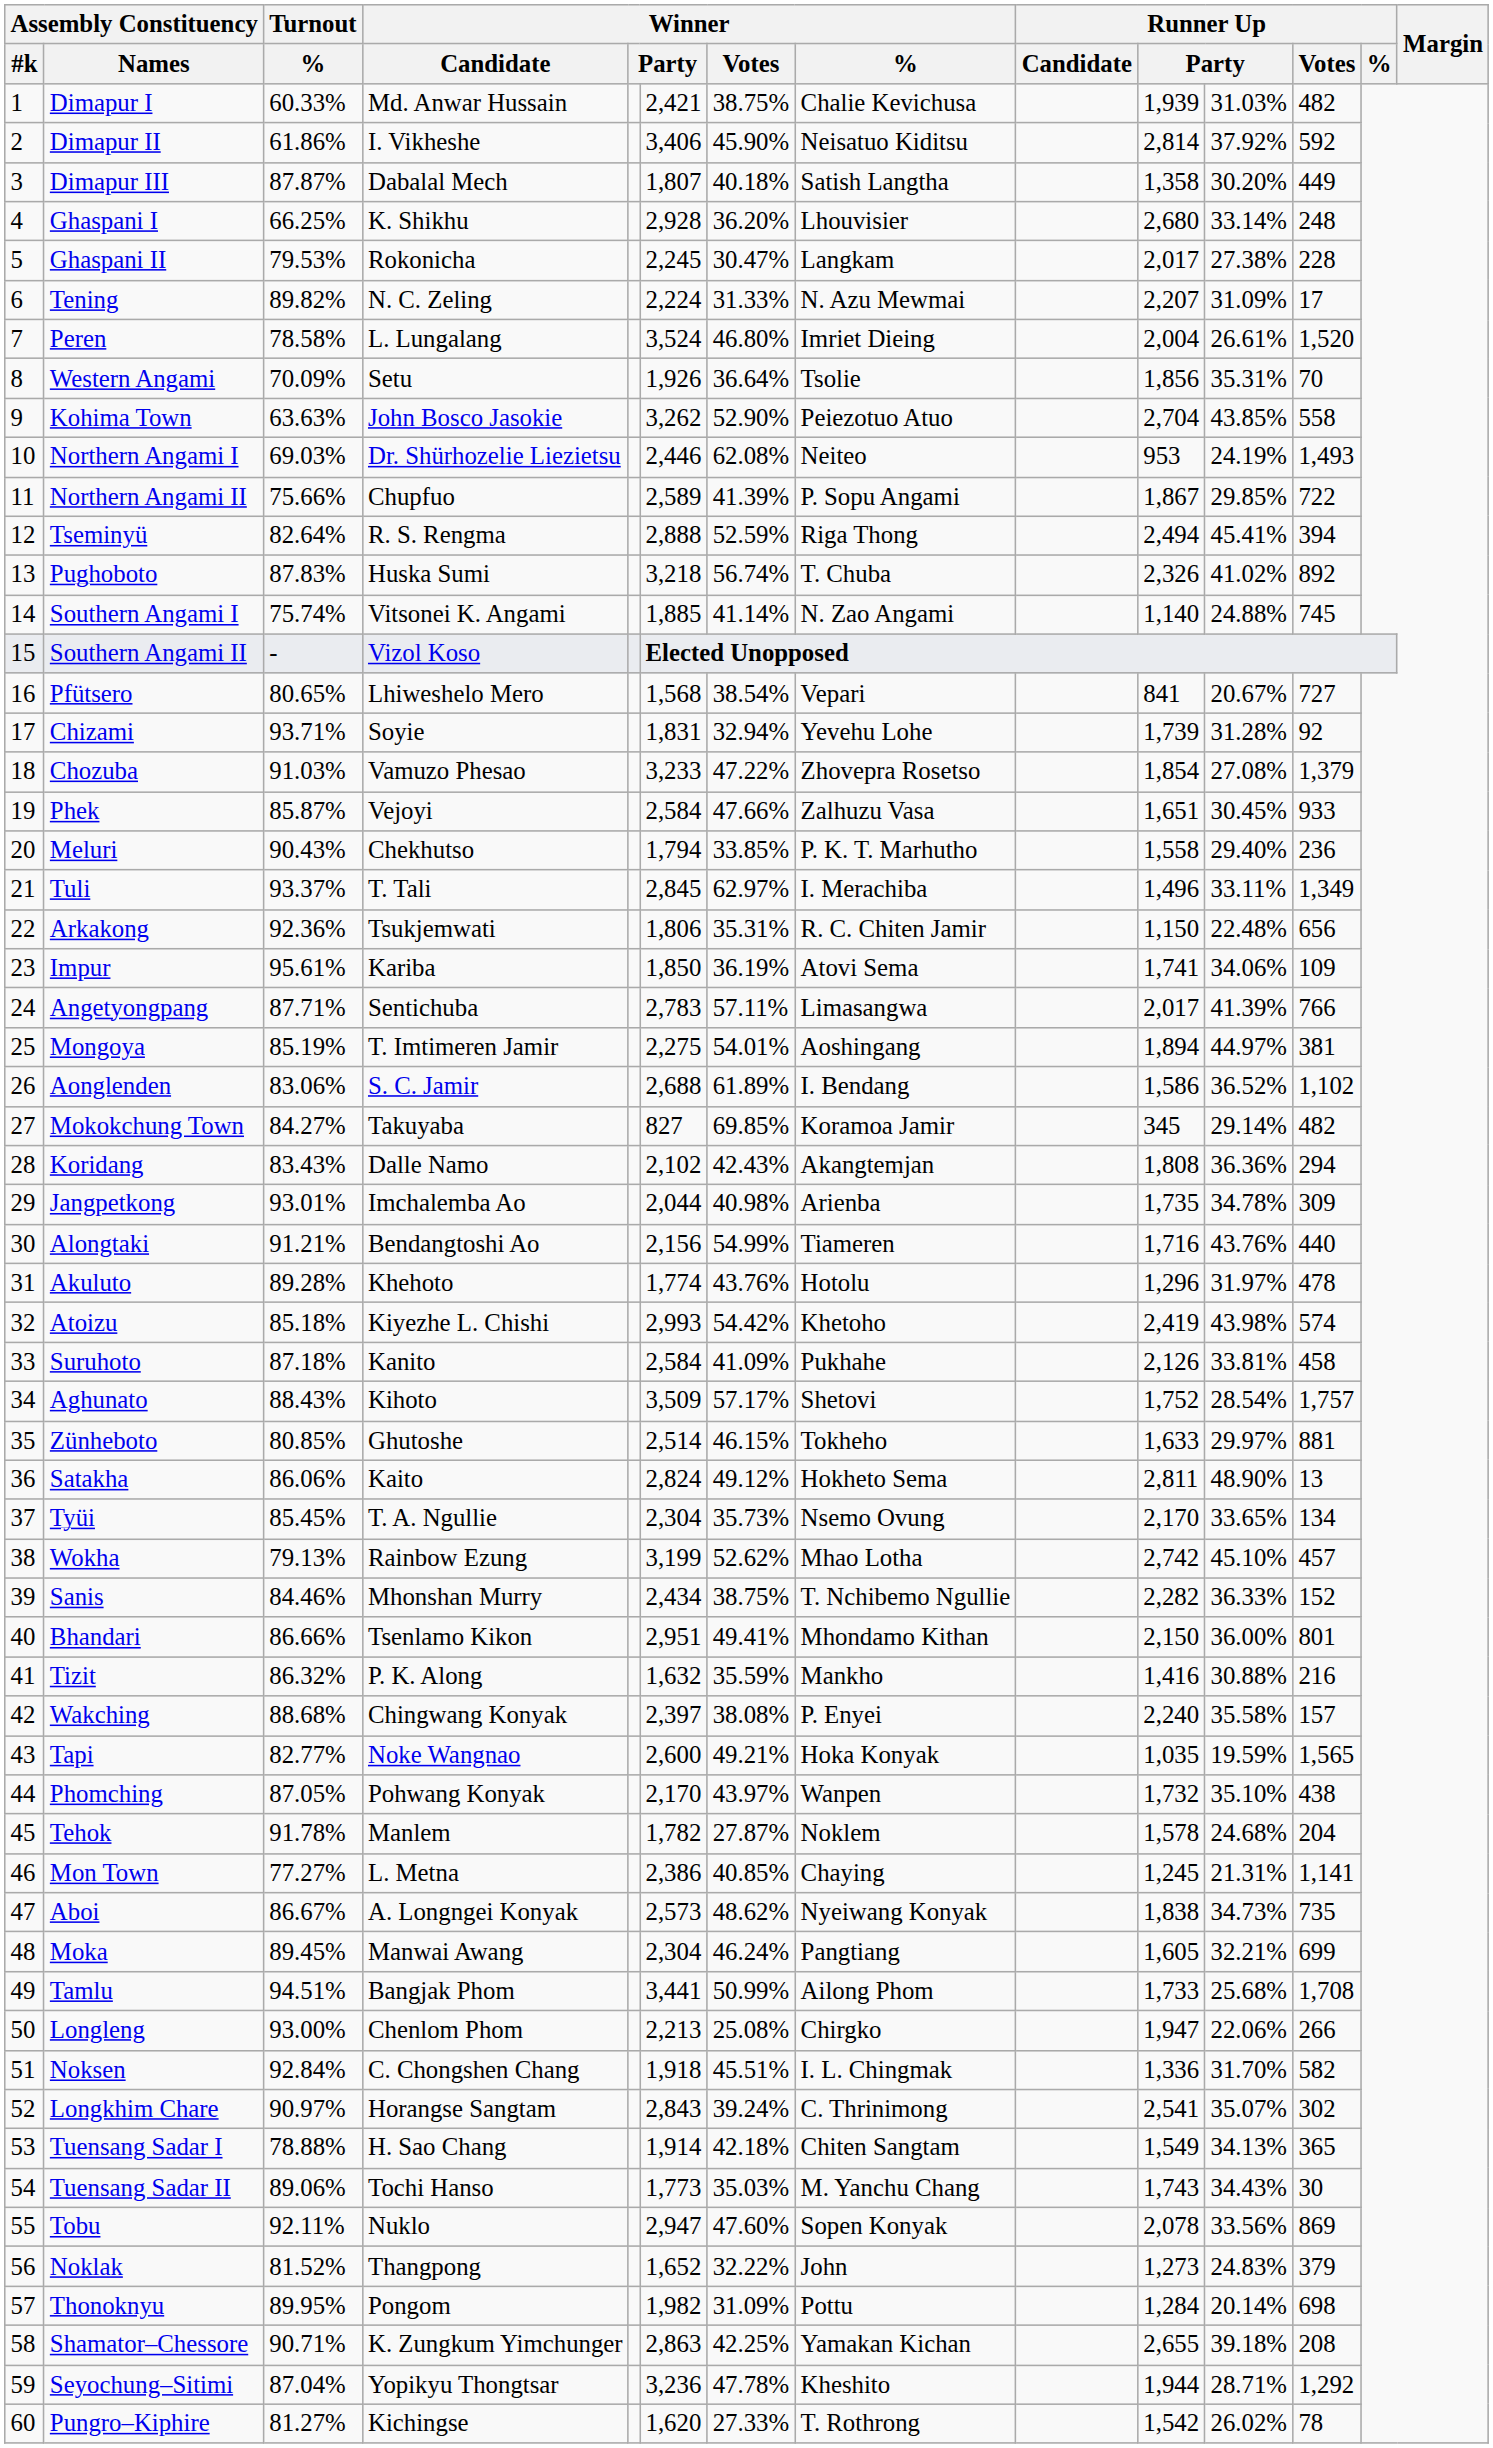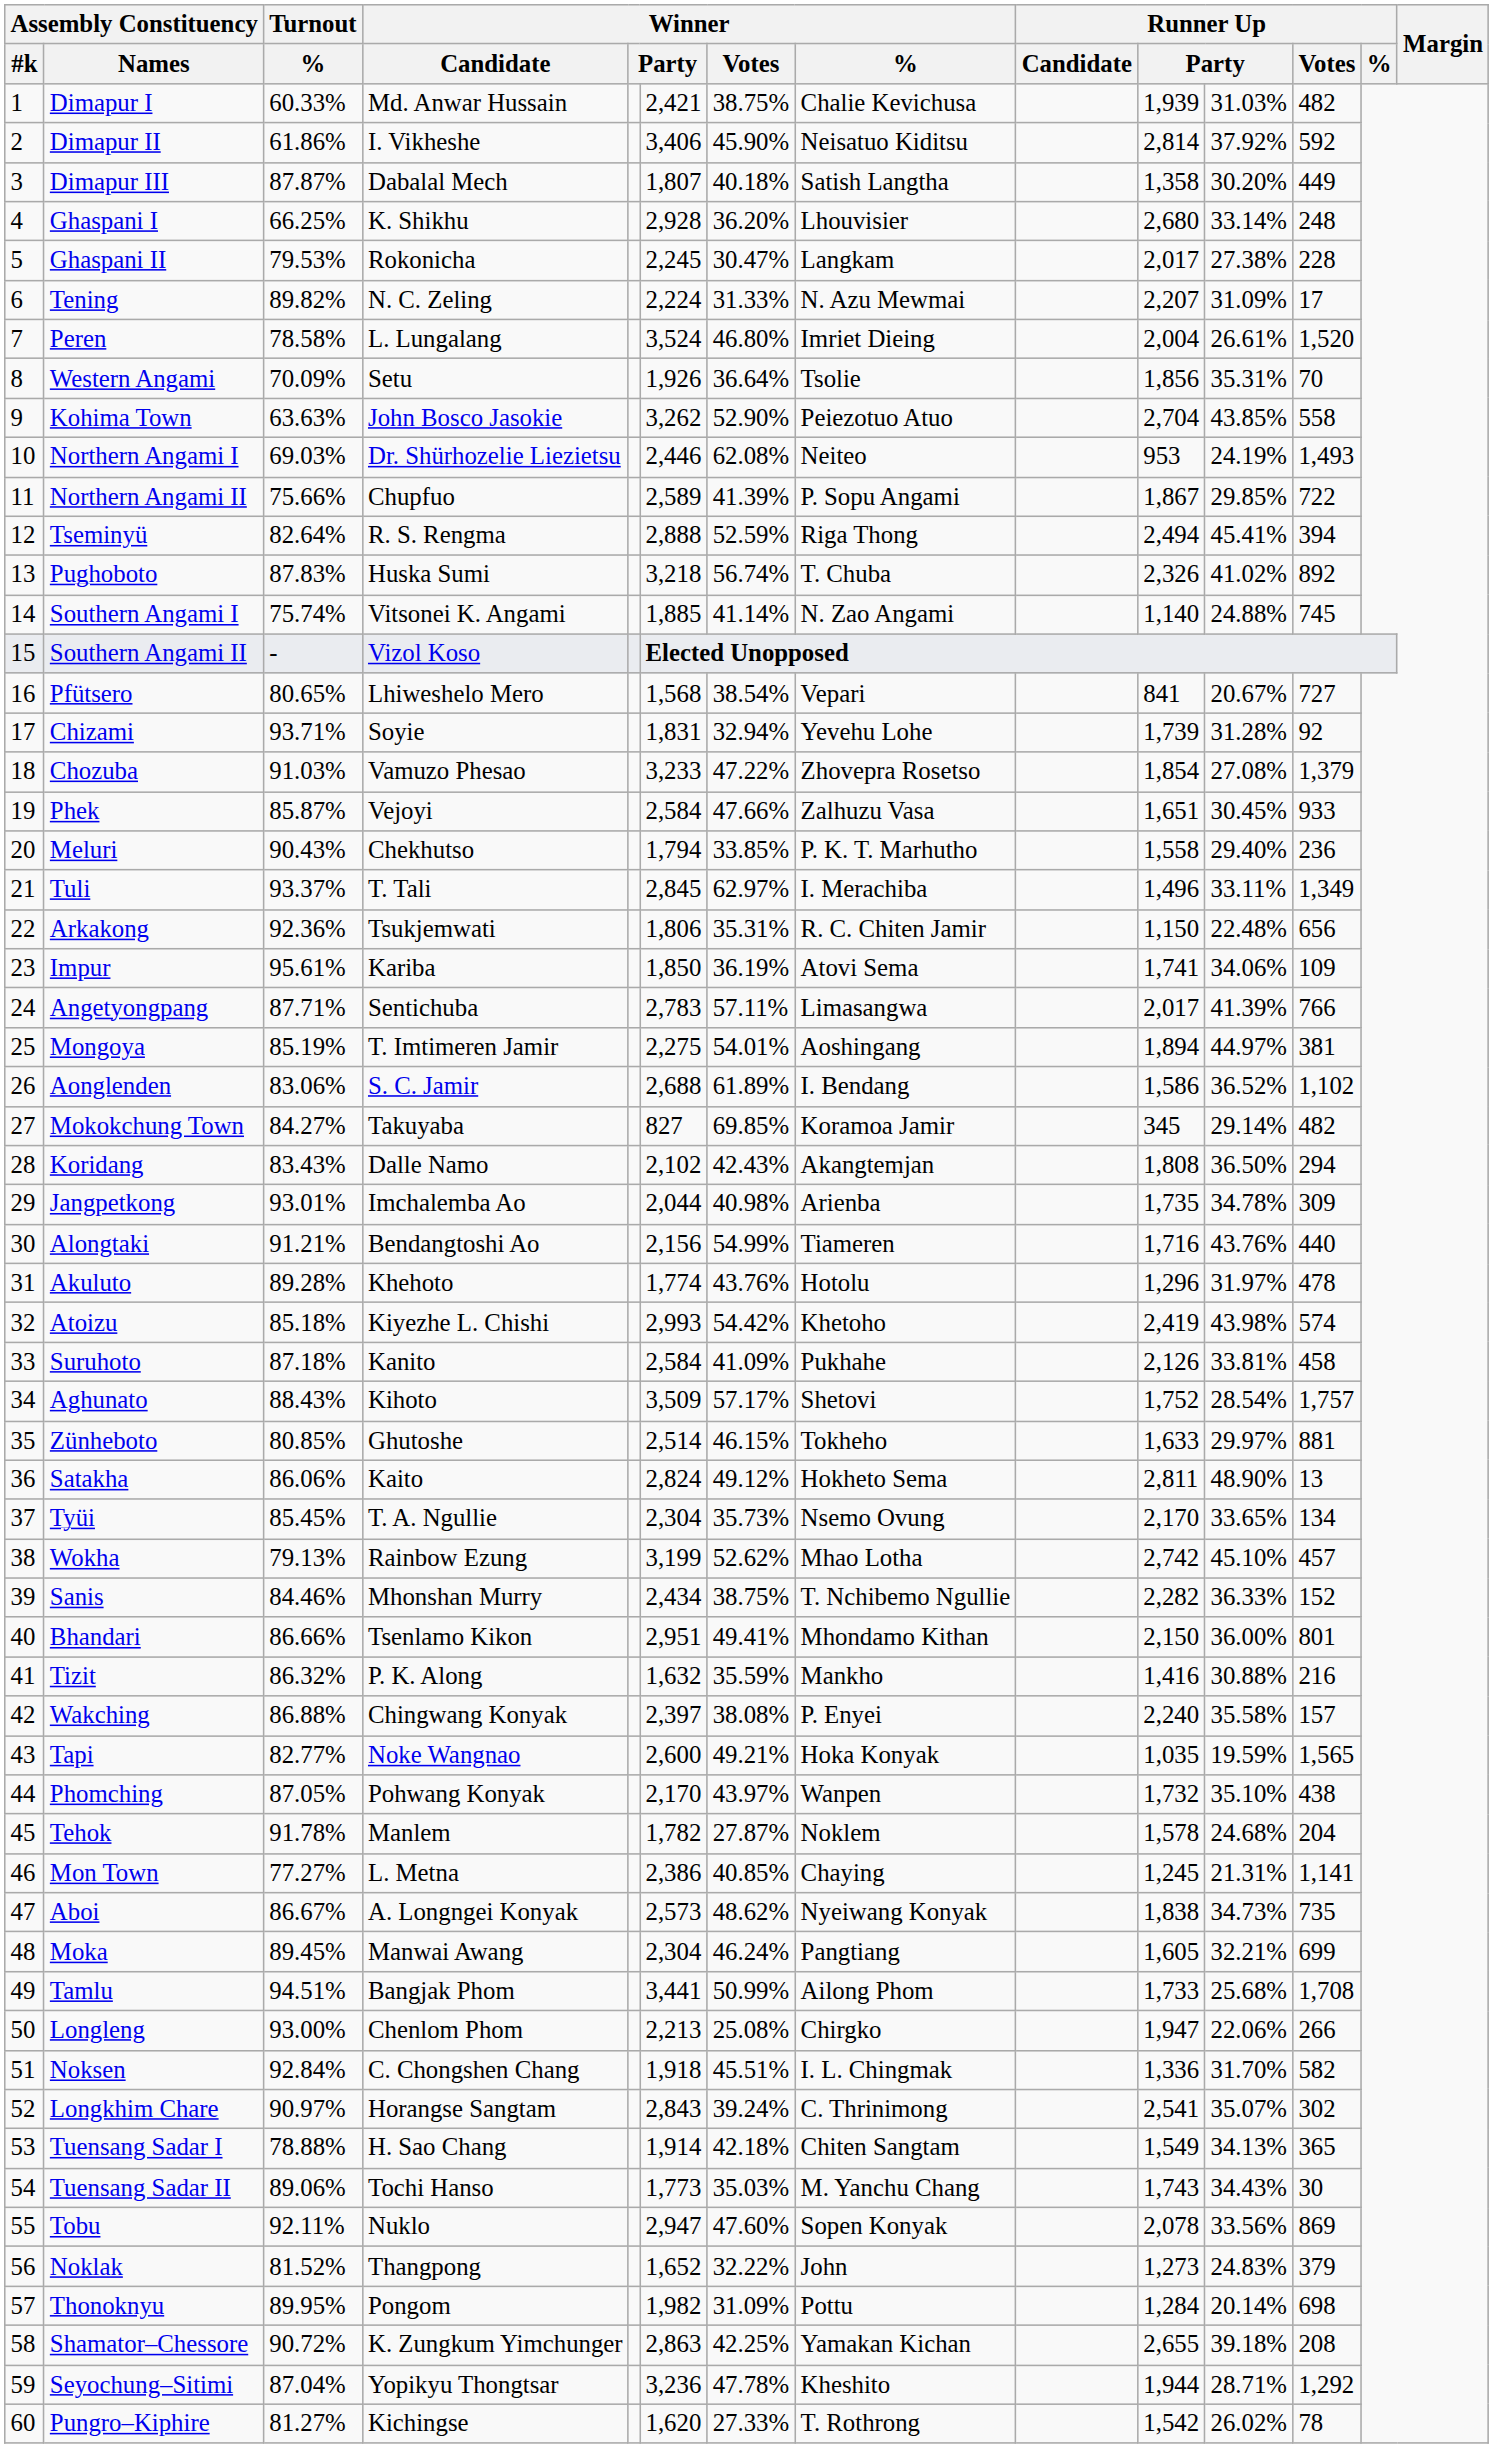Koridang | column 11: 36.36% -> 36.50%
Wakching | Turnout / %: 88.68% -> 86.88%
Shamator–Chessore | Turnout / %: 90.71% -> 90.72%
